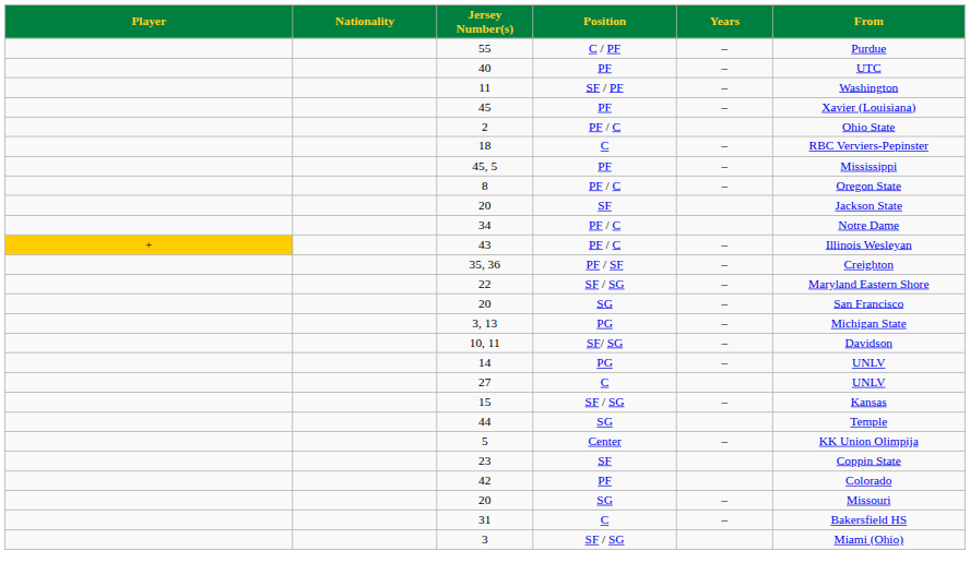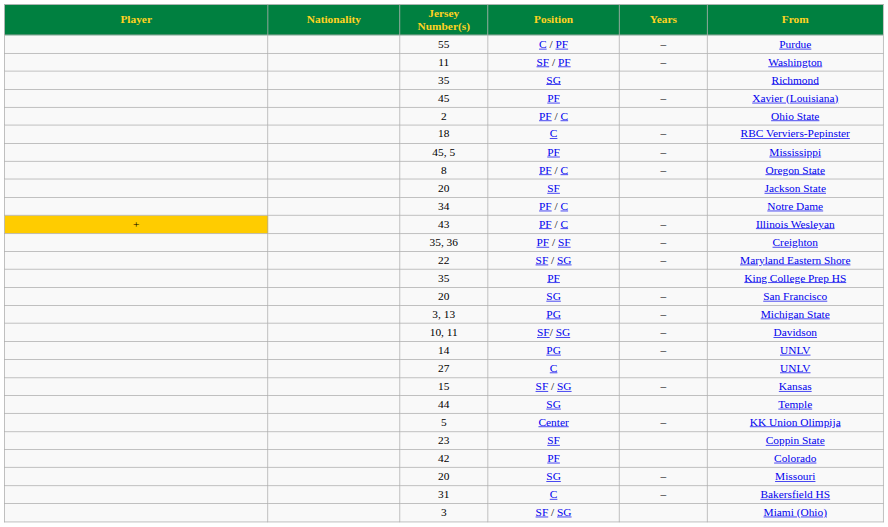- row: 40 | PF | – | UTC
+ row: 35 | SG | Richmond
+ row: 35 | PF | King College Prep HS
